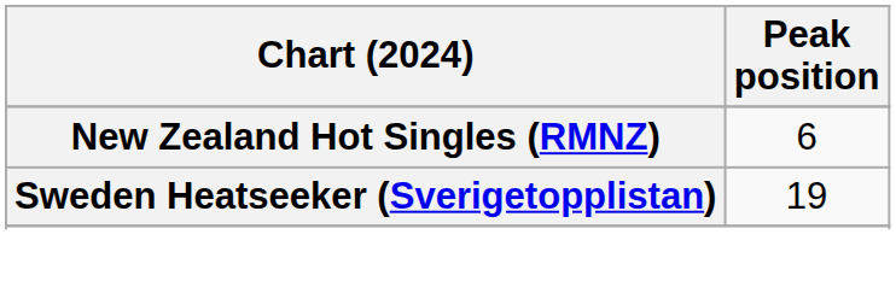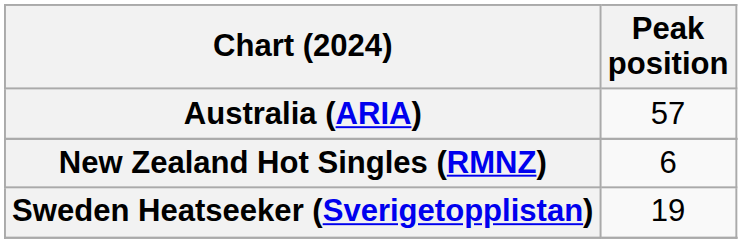+ row: Australia (ARIA) | 57
